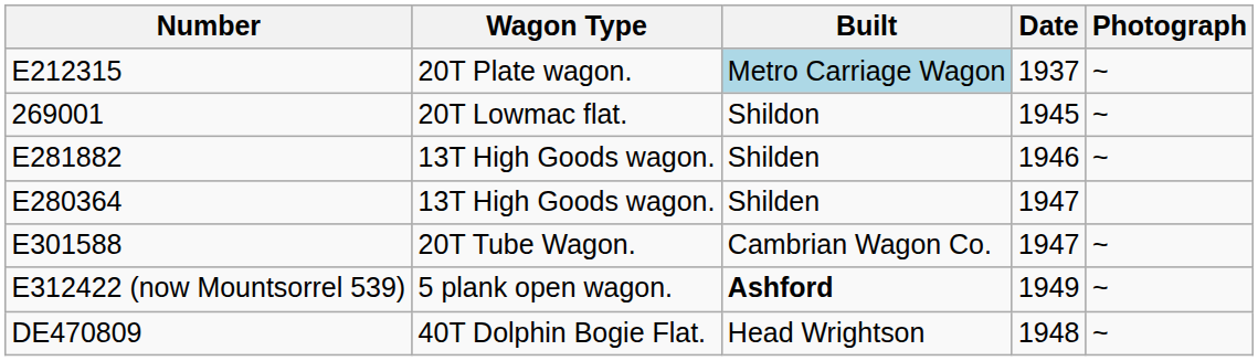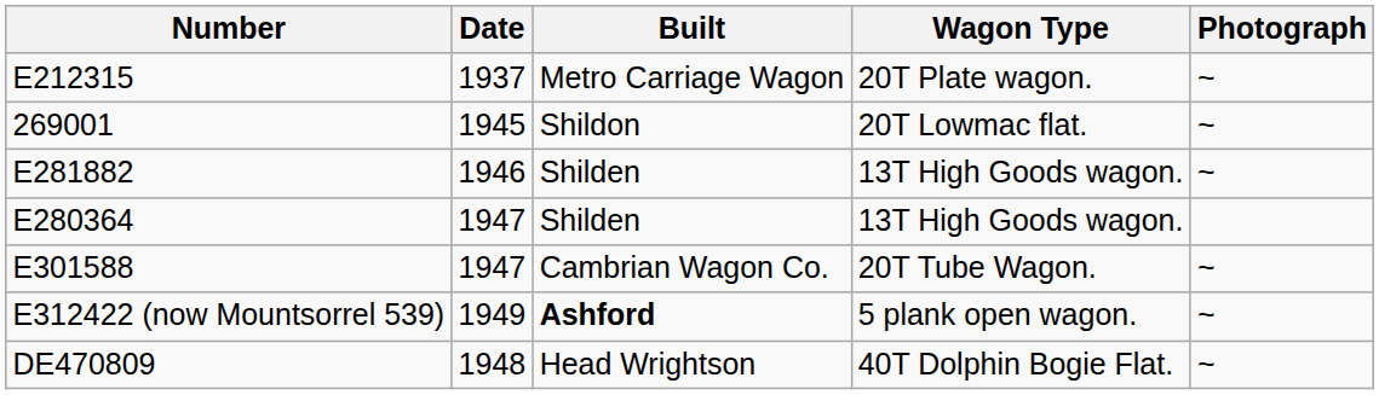columns swapped: Wagon Type <-> Date
E212315 | Built: lightblue background -> no background
